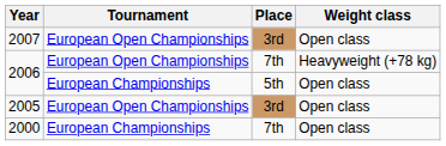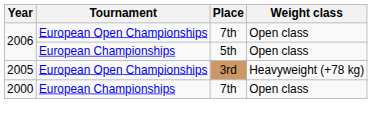- row: 2007 | European Open Championships | 3rd | Open class
2006 / 7th | Weight class: Heavyweight (+78 kg) -> Open class
2005 | Weight class: Open class -> Heavyweight (+78 kg)
